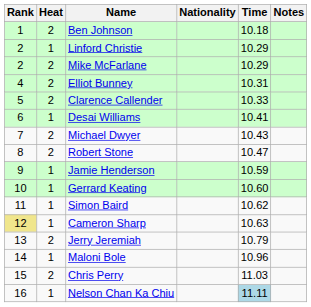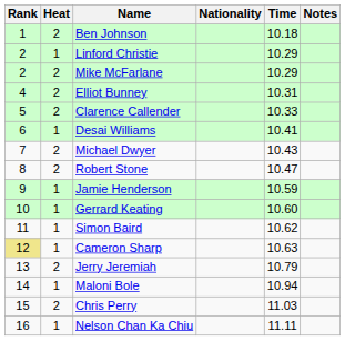Maloni Bole | Time: 10.96 -> 10.94
Nelson Chan Ka Chiu | Time: lightblue background -> no background
